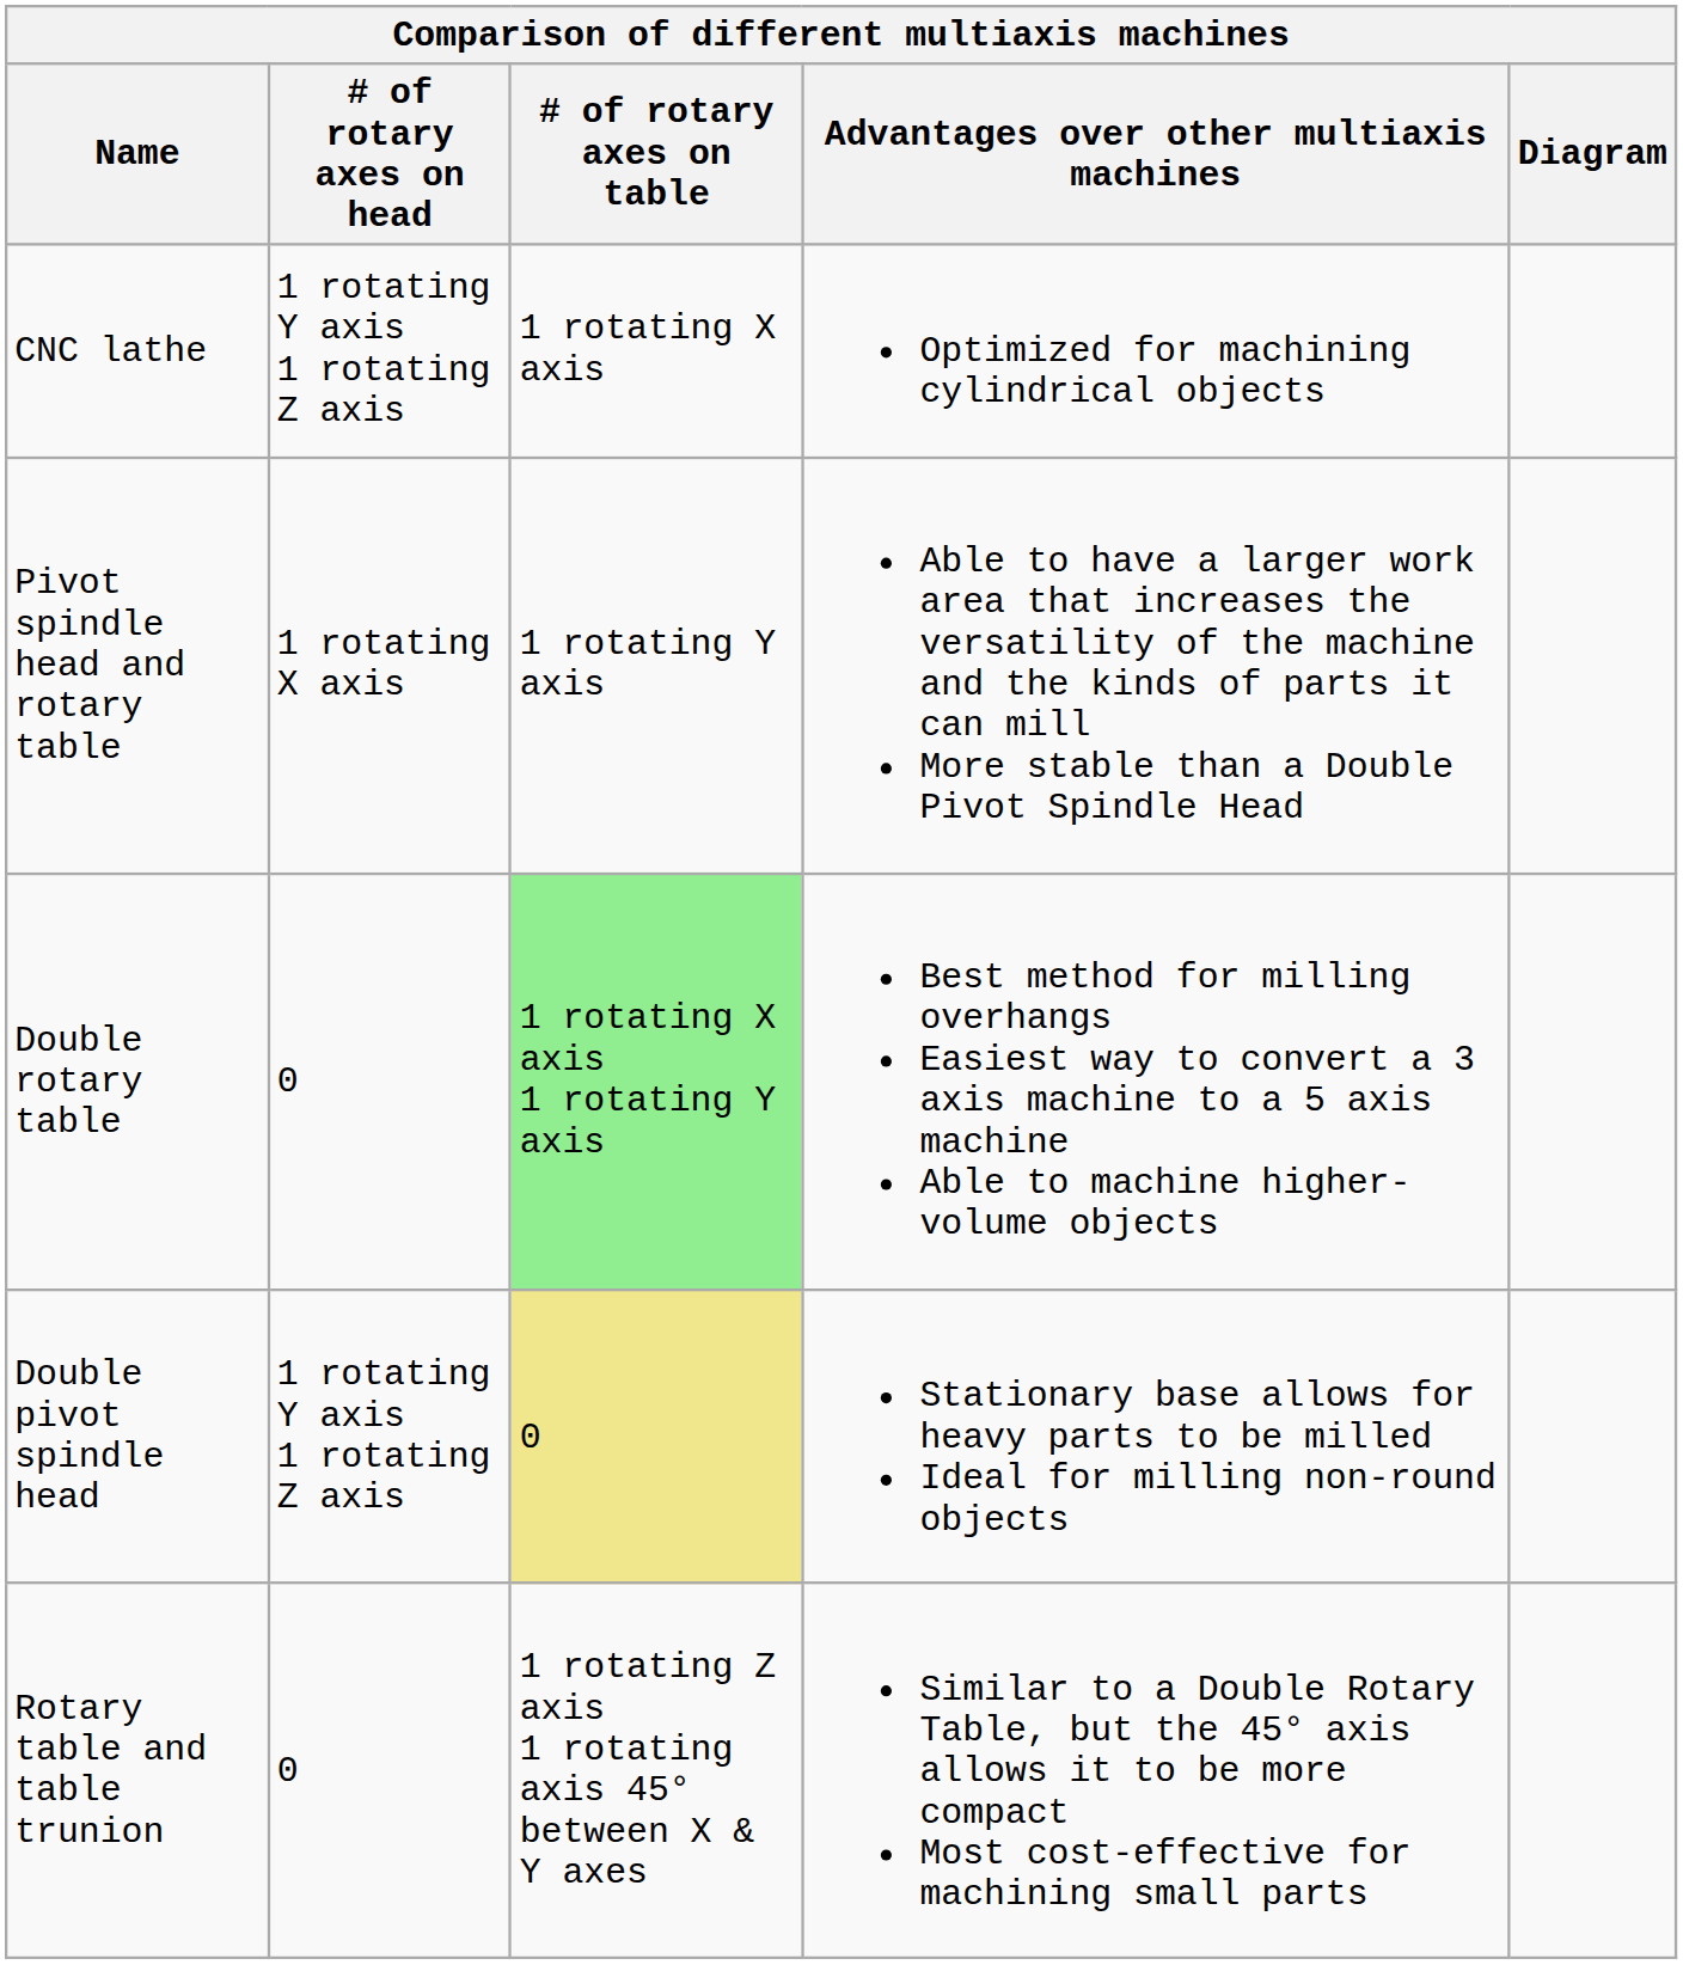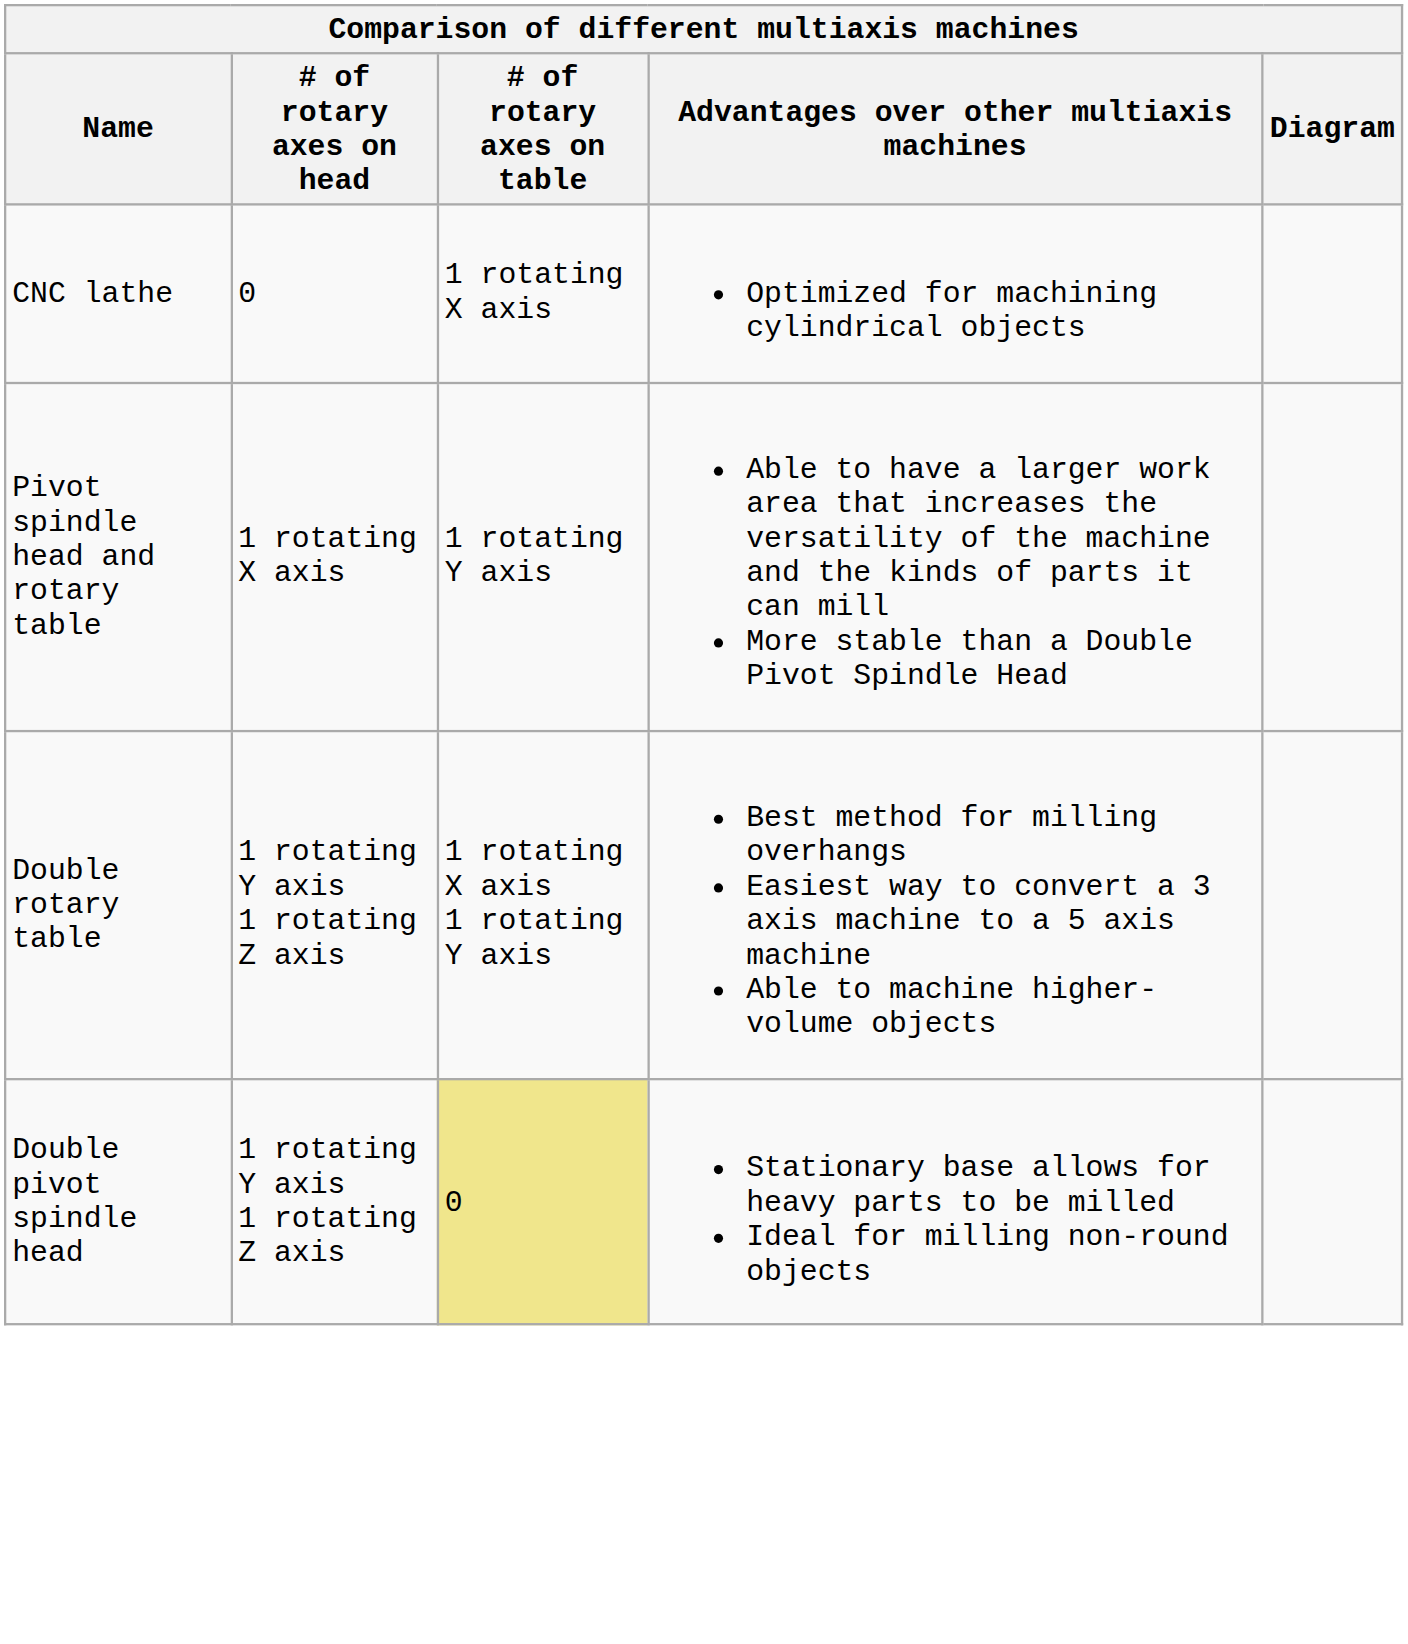CNC lathe | # of rotary axes on head: 1 rotating Y axis 1 rotating Z axis -> 0
Double rotary table | # of rotary axes on head: 0 -> 1 rotating Y axis 1 rotating Z axis
Double rotary table | # of rotary axes on table: lightgreen background -> no background
- row: Rotary table and table trunion | 0 | 1 rotating Z axis 1 rotating axis 45° between X & Y axes | Similar to a Double Rotary Table, but the 45° axis allows it to be more compact Most cost-effective for machining small parts
